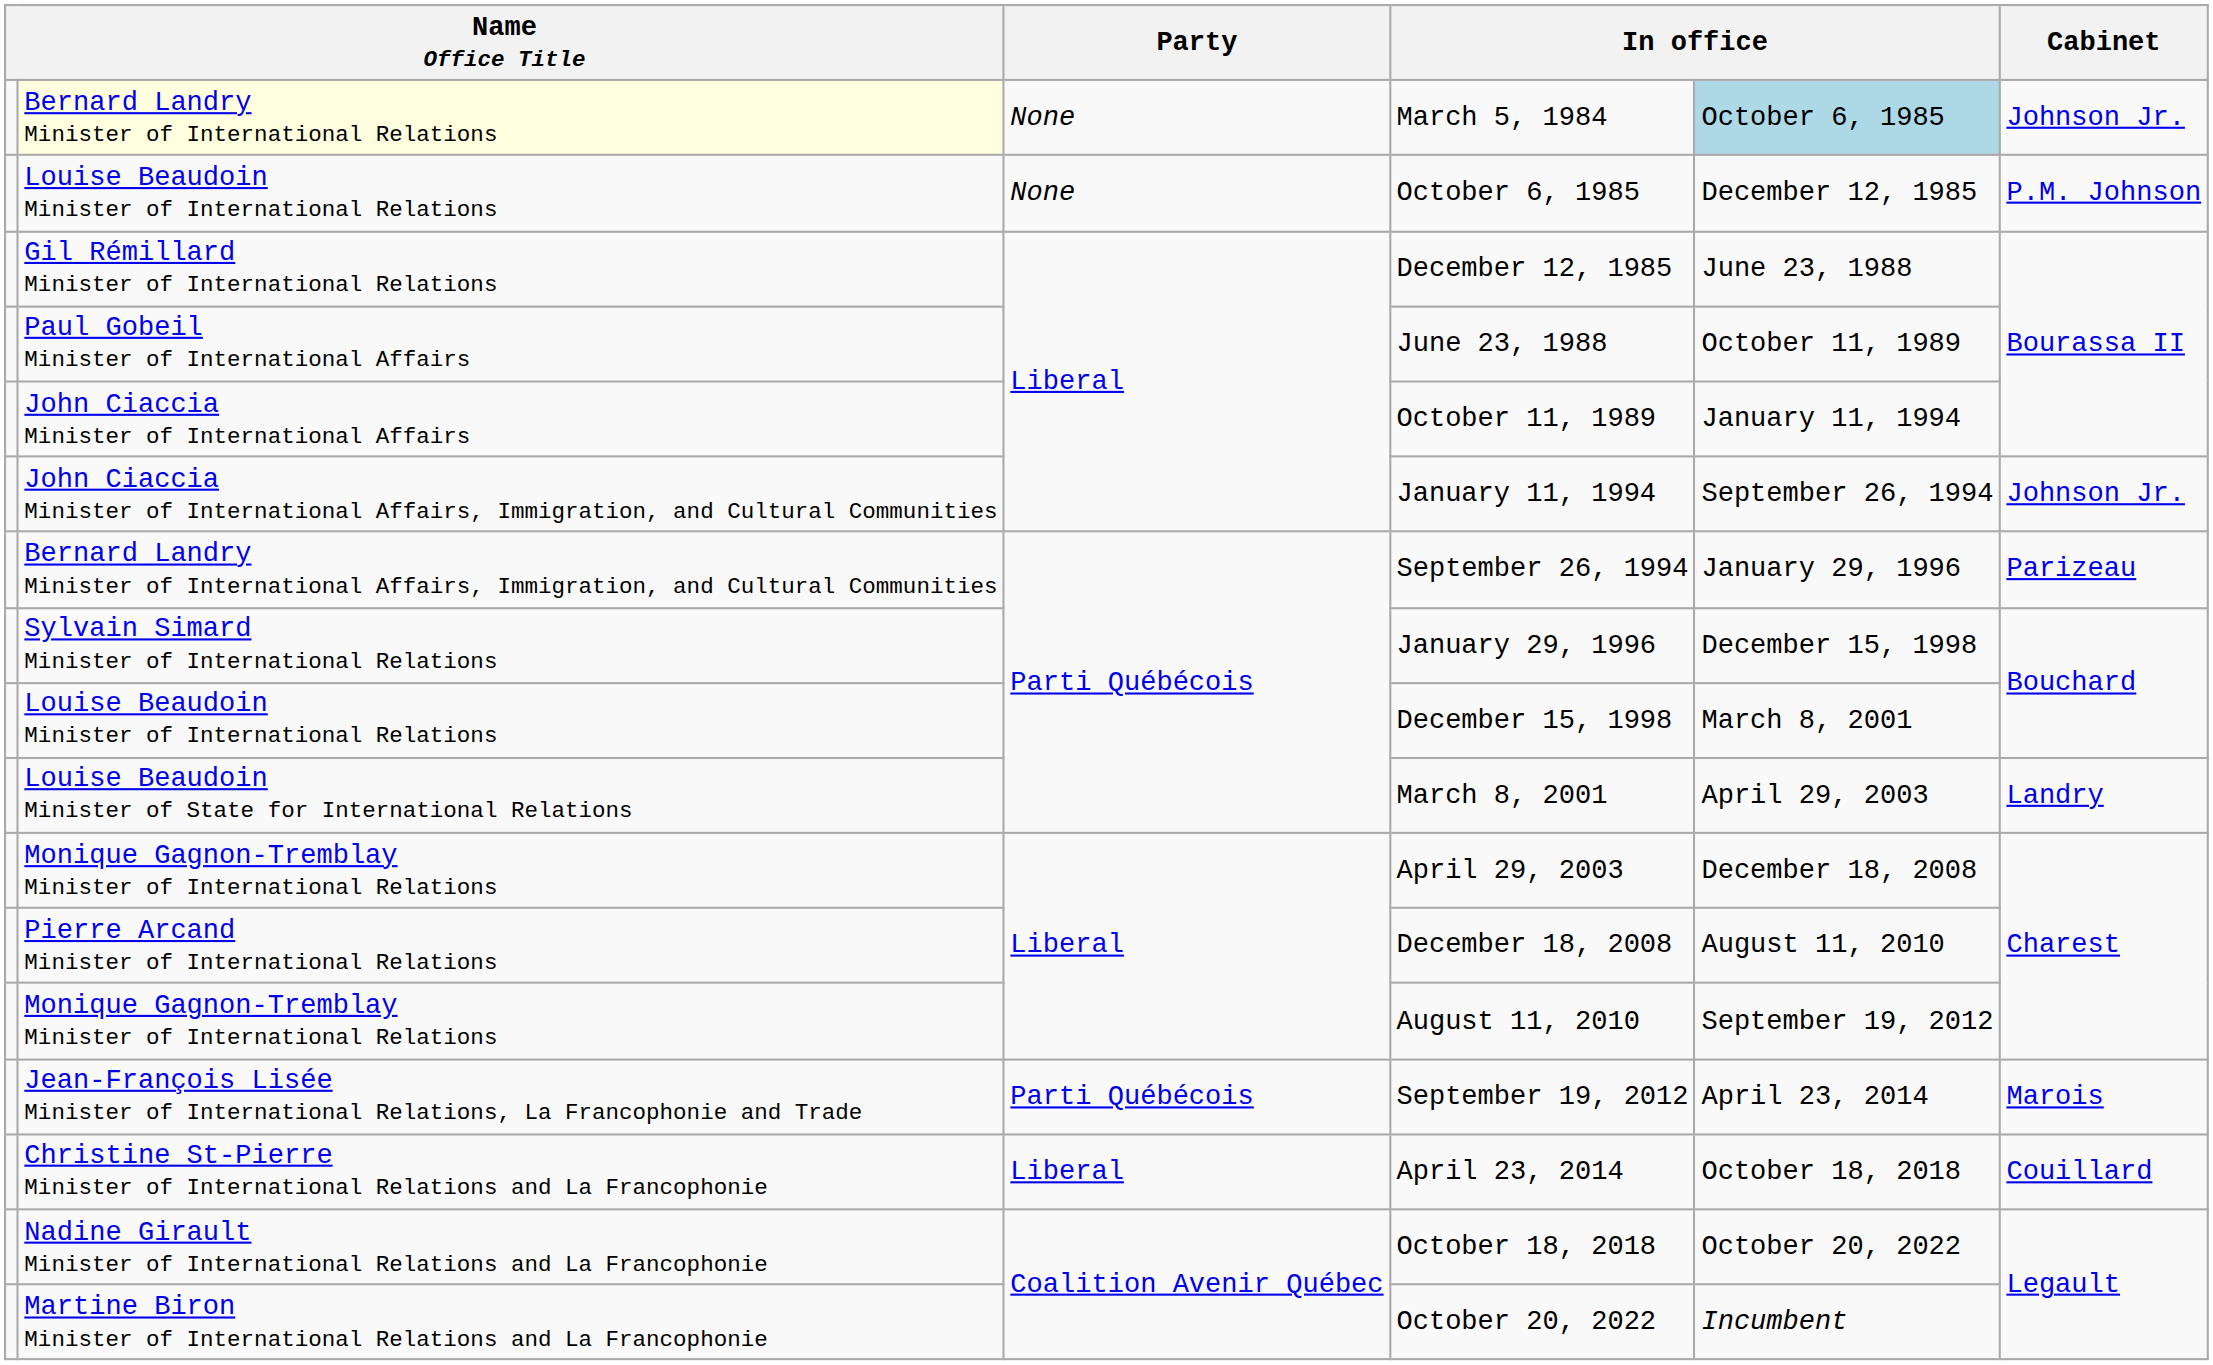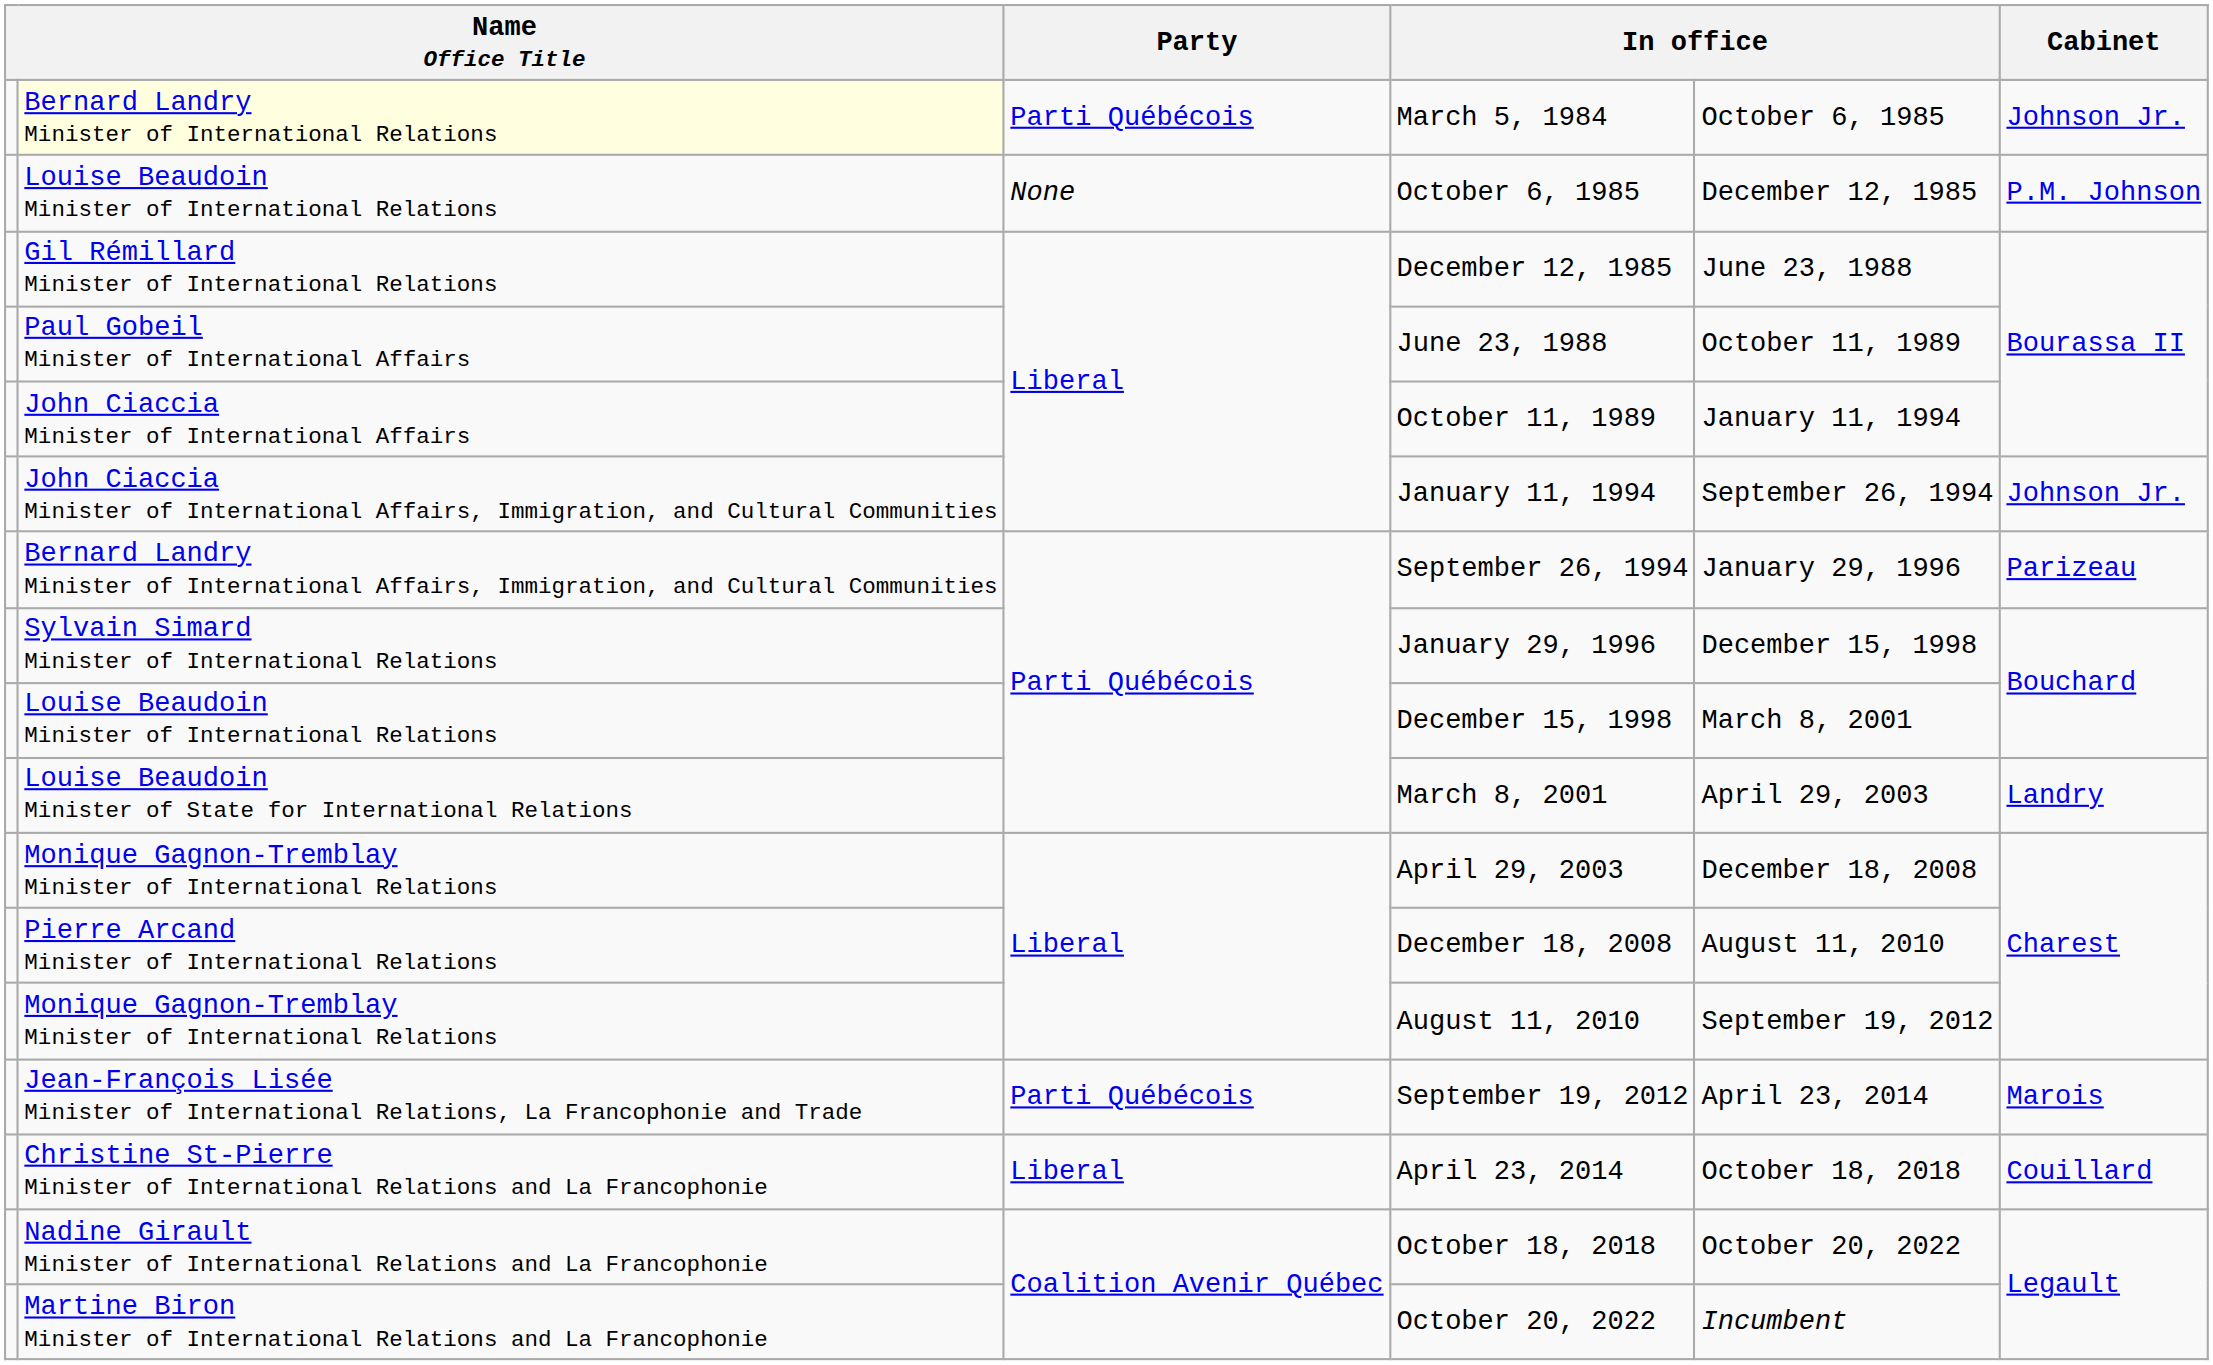March 5, 1984 | Party: None -> Parti Québécois
March 5, 1984 | column 5: lightblue background -> no background
